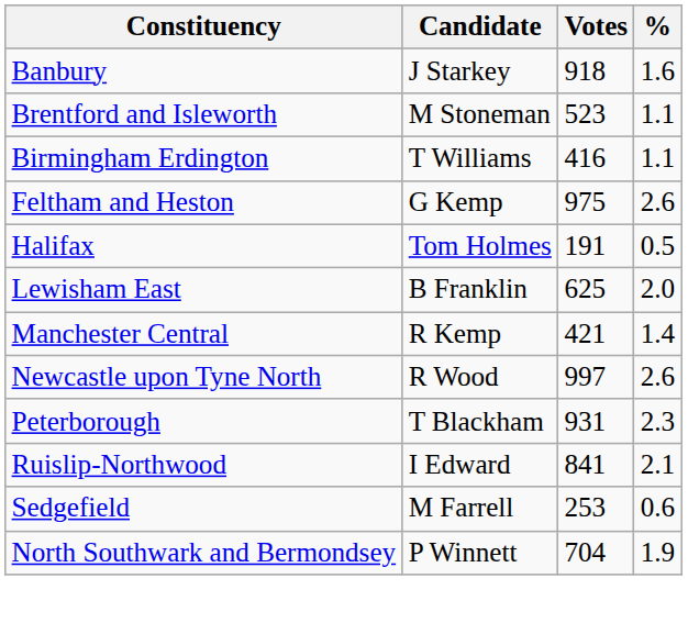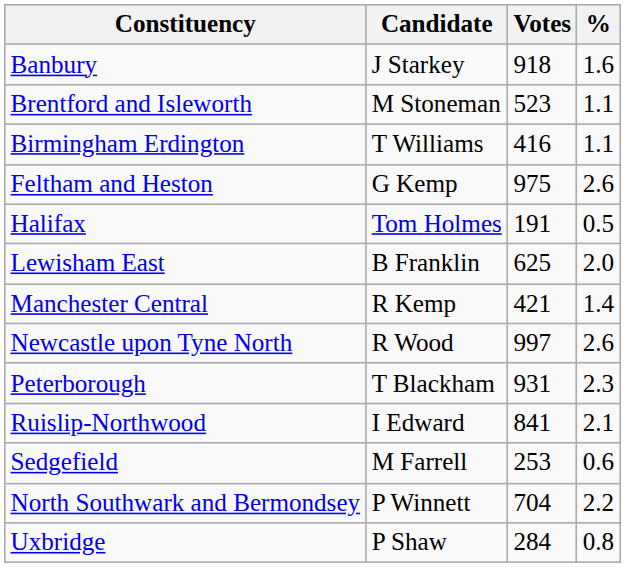North Southwark and Bermondsey | %: 1.9 -> 2.2
+ row: Uxbridge | P Shaw | 284 | 0.8
